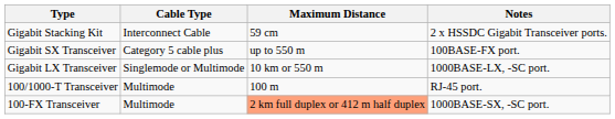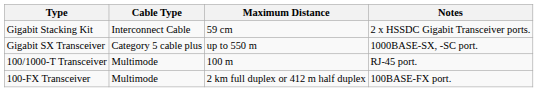Gigabit SX Transceiver | Notes: 100BASE-FX port. -> 1000BASE-SX, -SC port.
- row: Gigabit LX Transceiver | Singlemode or Multimode | 10 km or 550 m | 1000BASE-LX, -SC port.
100-FX Transceiver | Maximum Distance: lightsalmon background -> no background
100-FX Transceiver | Notes: 1000BASE-SX, -SC port. -> 100BASE-FX port.
